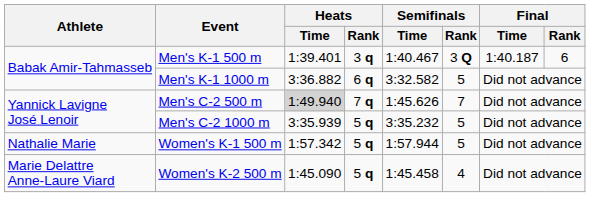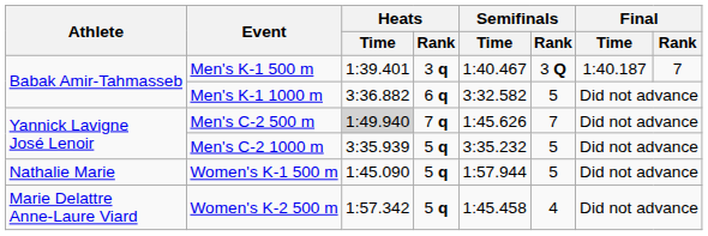Men's K-1 500 m | Final / Rank: 6 -> 7
Women's K-1 500 m | Heats / Time: 1:57.342 -> 1:45.090
Women's K-2 500 m | Heats / Time: 1:45.090 -> 1:57.342
